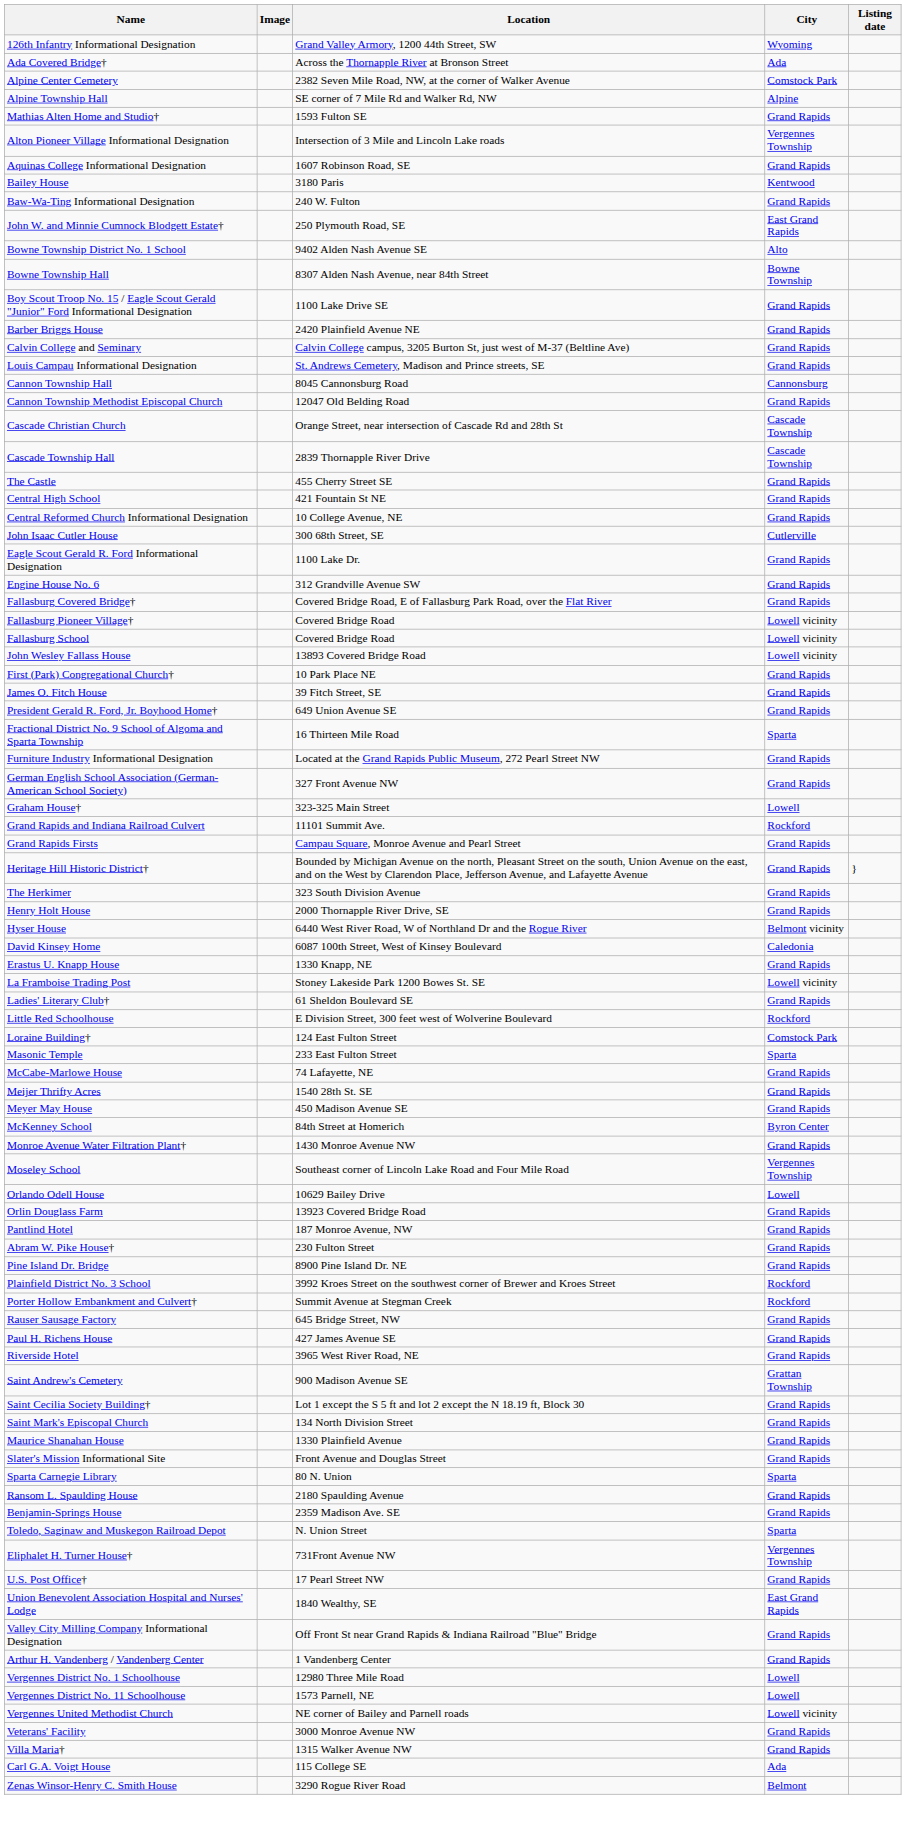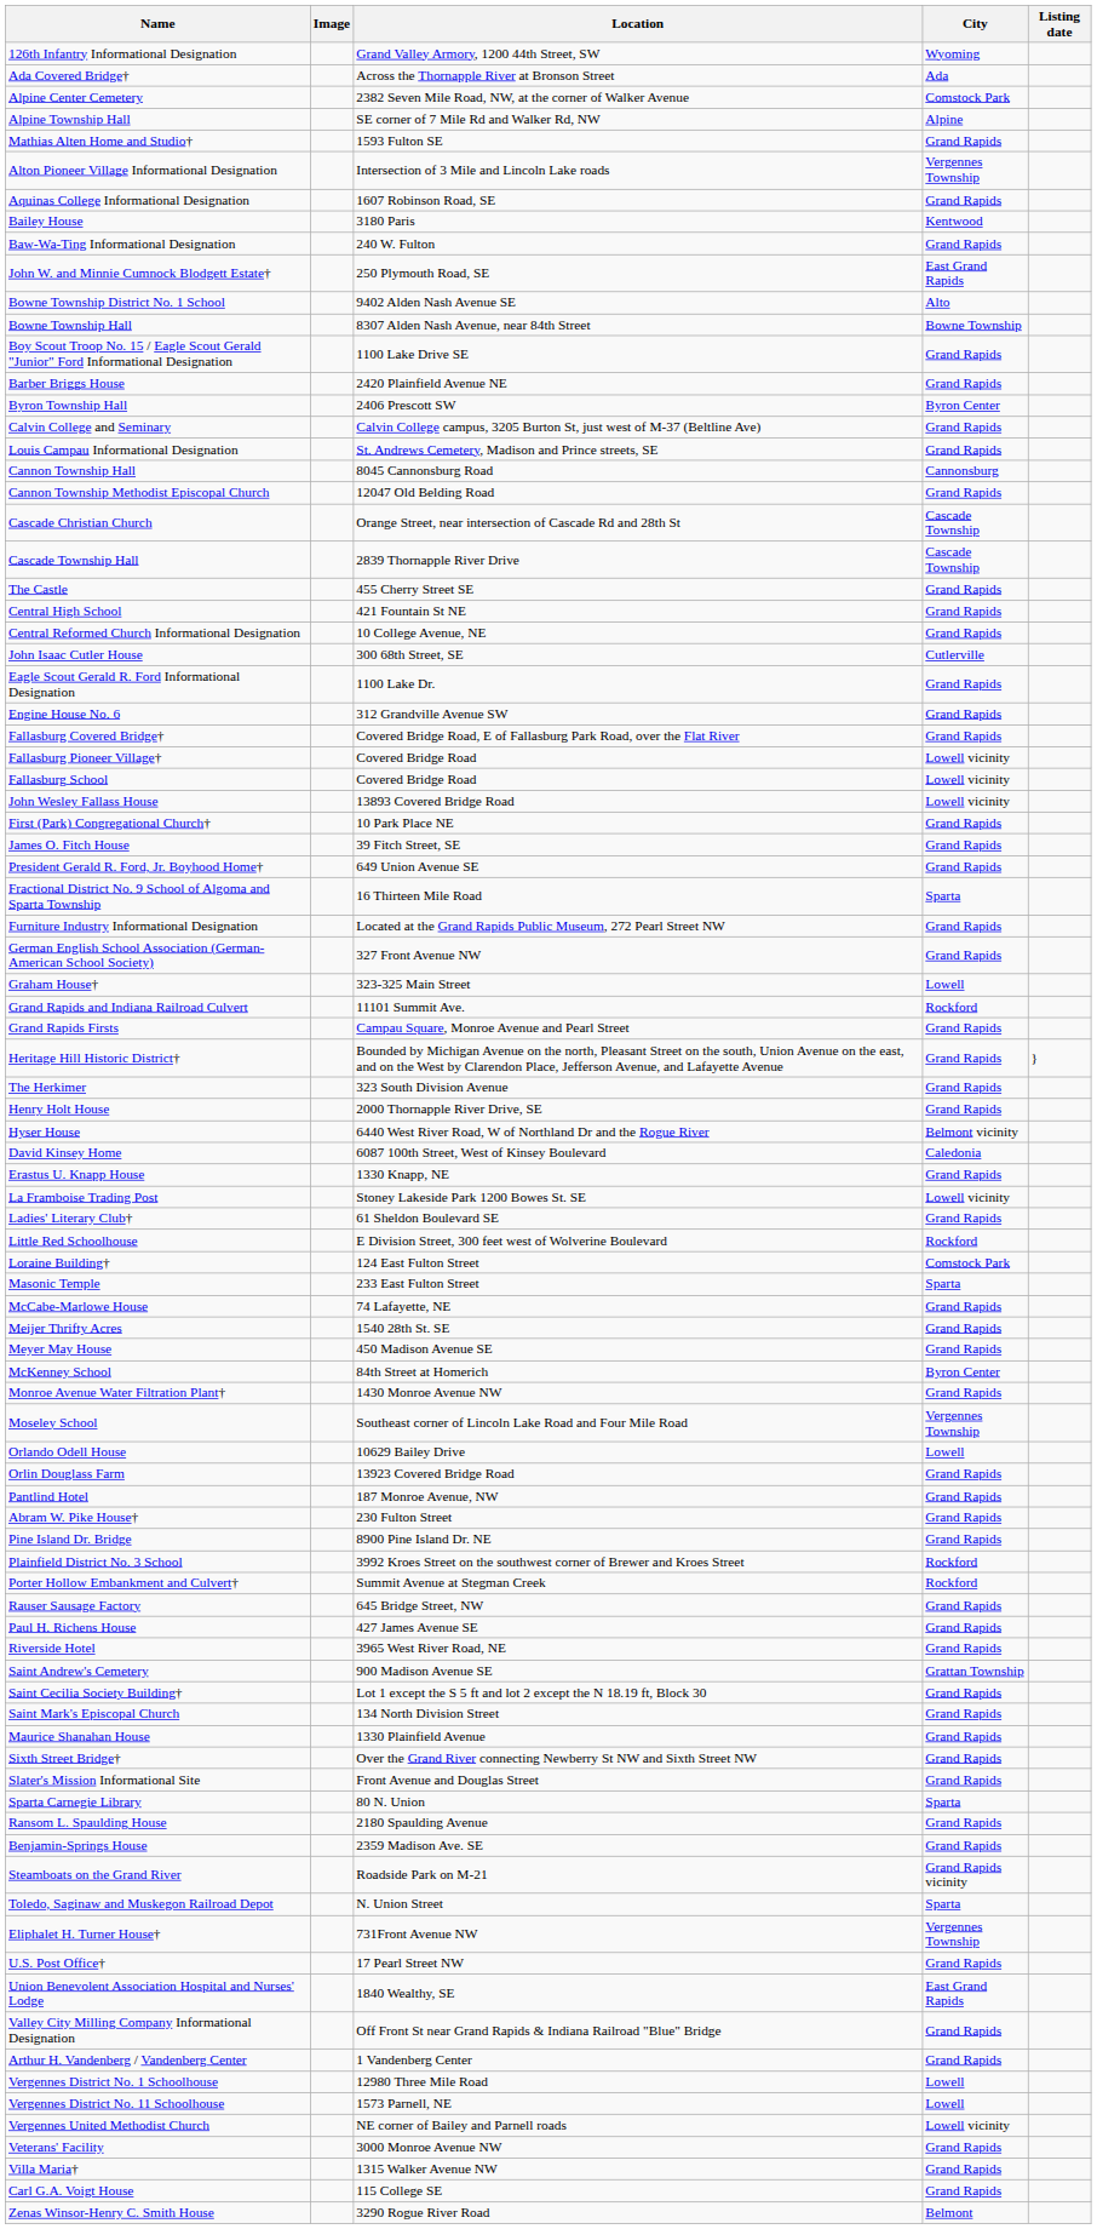+ row: Byron Township Hall | 2406 Prescott SW | Byron Center
+ row: Sixth Street Bridge† | Over the Grand River connecting Newberry St NW and Sixth Street NW | Grand Rapids
+ row: Steamboats on the Grand River | Roadside Park on M-21 | Grand Rapids vicinity
Carl G.A. Voigt House | City: Ada -> Grand Rapids
